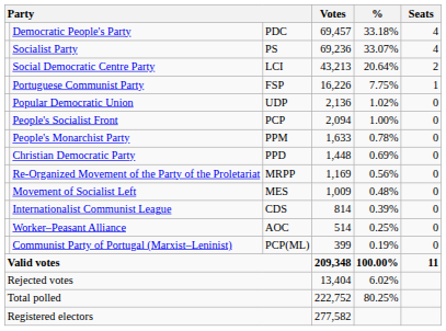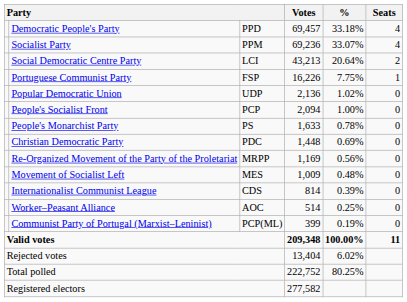Democratic People's Party | column 3: PDC -> PPD
Socialist Party | column 3: PS -> PPM
People's Monarchist Party | column 3: PPM -> PS
Christian Democratic Party | column 3: PPD -> PDC
